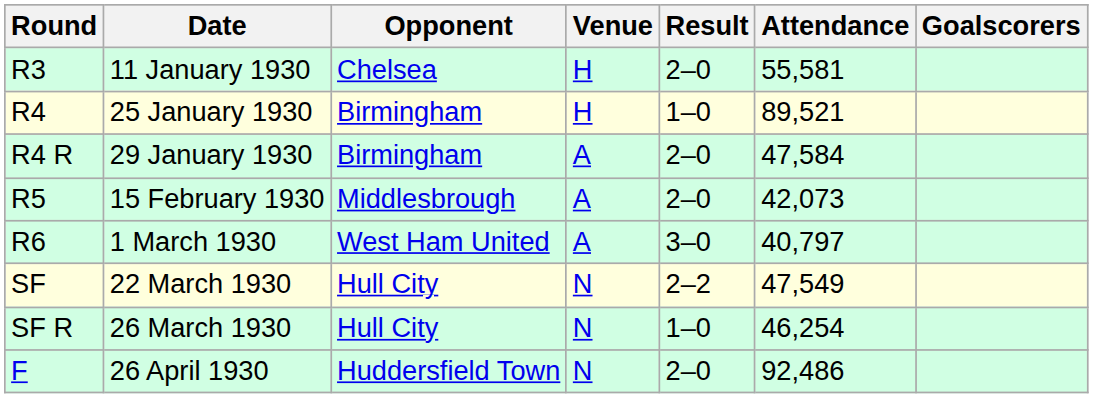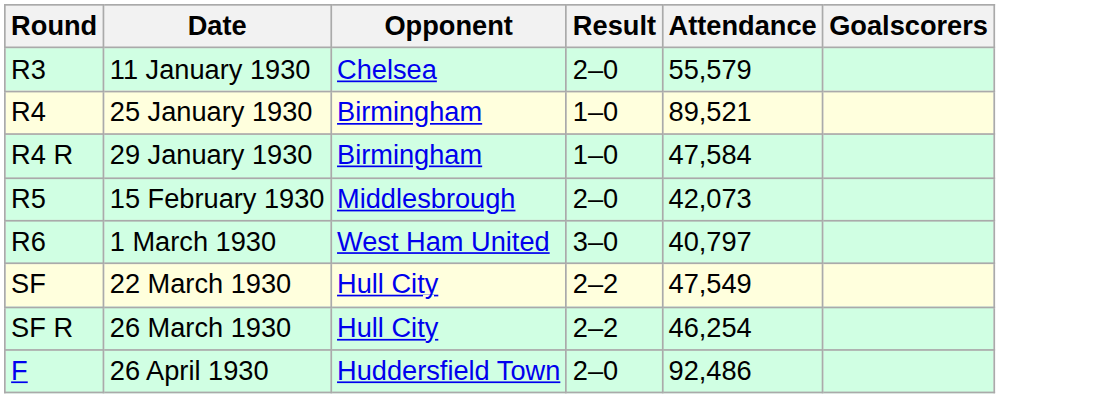- column: Venue | H | H | A | A | A | N | N | N
11 January 1930 | Attendance: 55,581 -> 55,579
29 January 1930 | Result: 2–0 -> 1–0
26 March 1930 | Result: 1–0 -> 2–2
